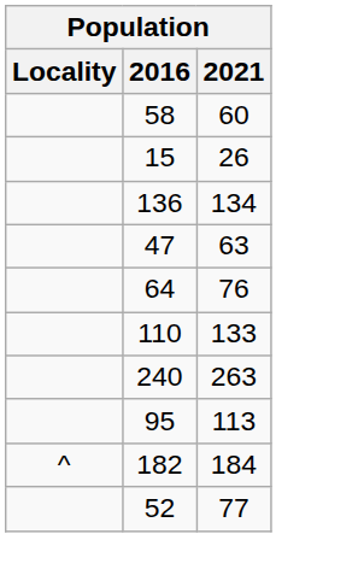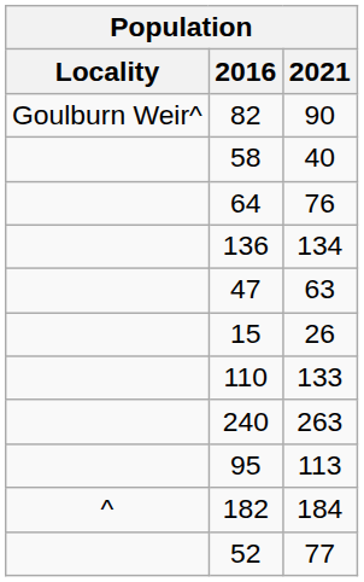+ row: Goulburn Weir^ | 82 | 90
58 | 2021: 60 -> 40
rows swapped: 64 <-> 15
